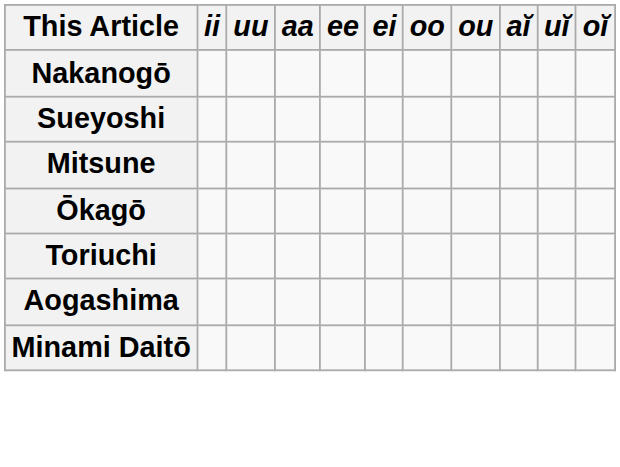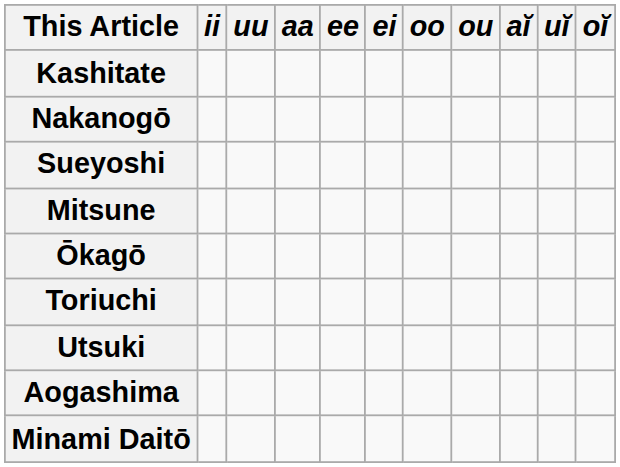+ row: Kashitate
+ row: Utsuki
